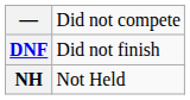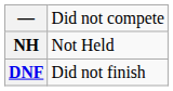rows swapped: DNF <-> NH
